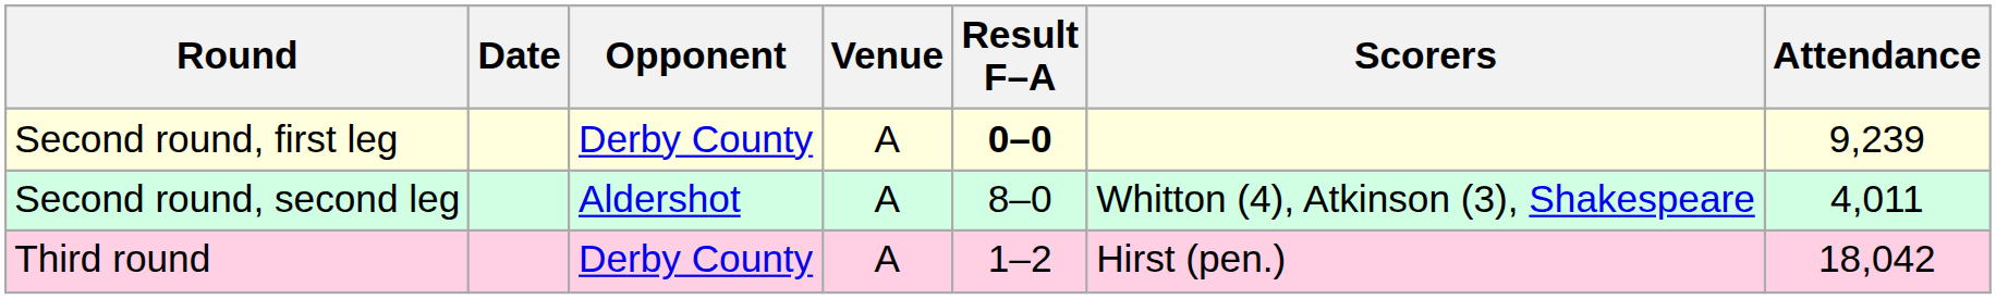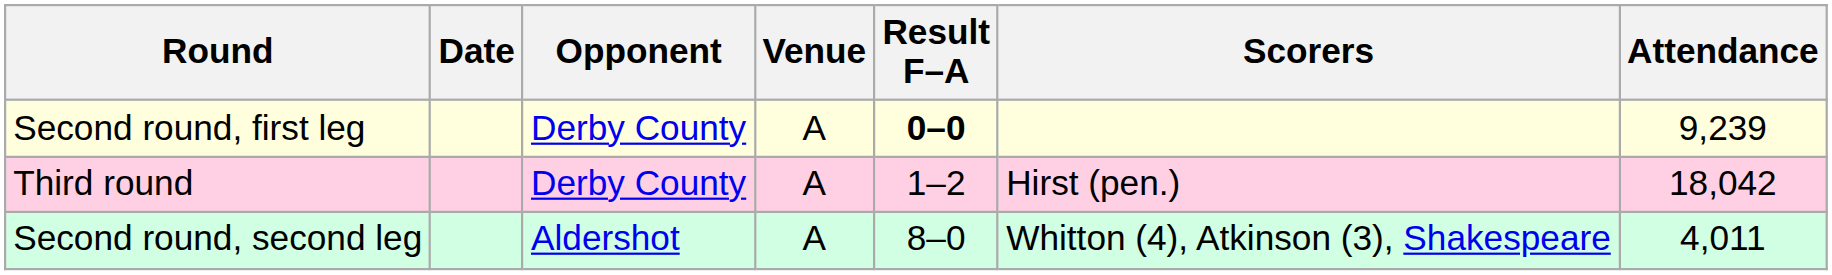rows swapped: Second round, second leg <-> Third round
